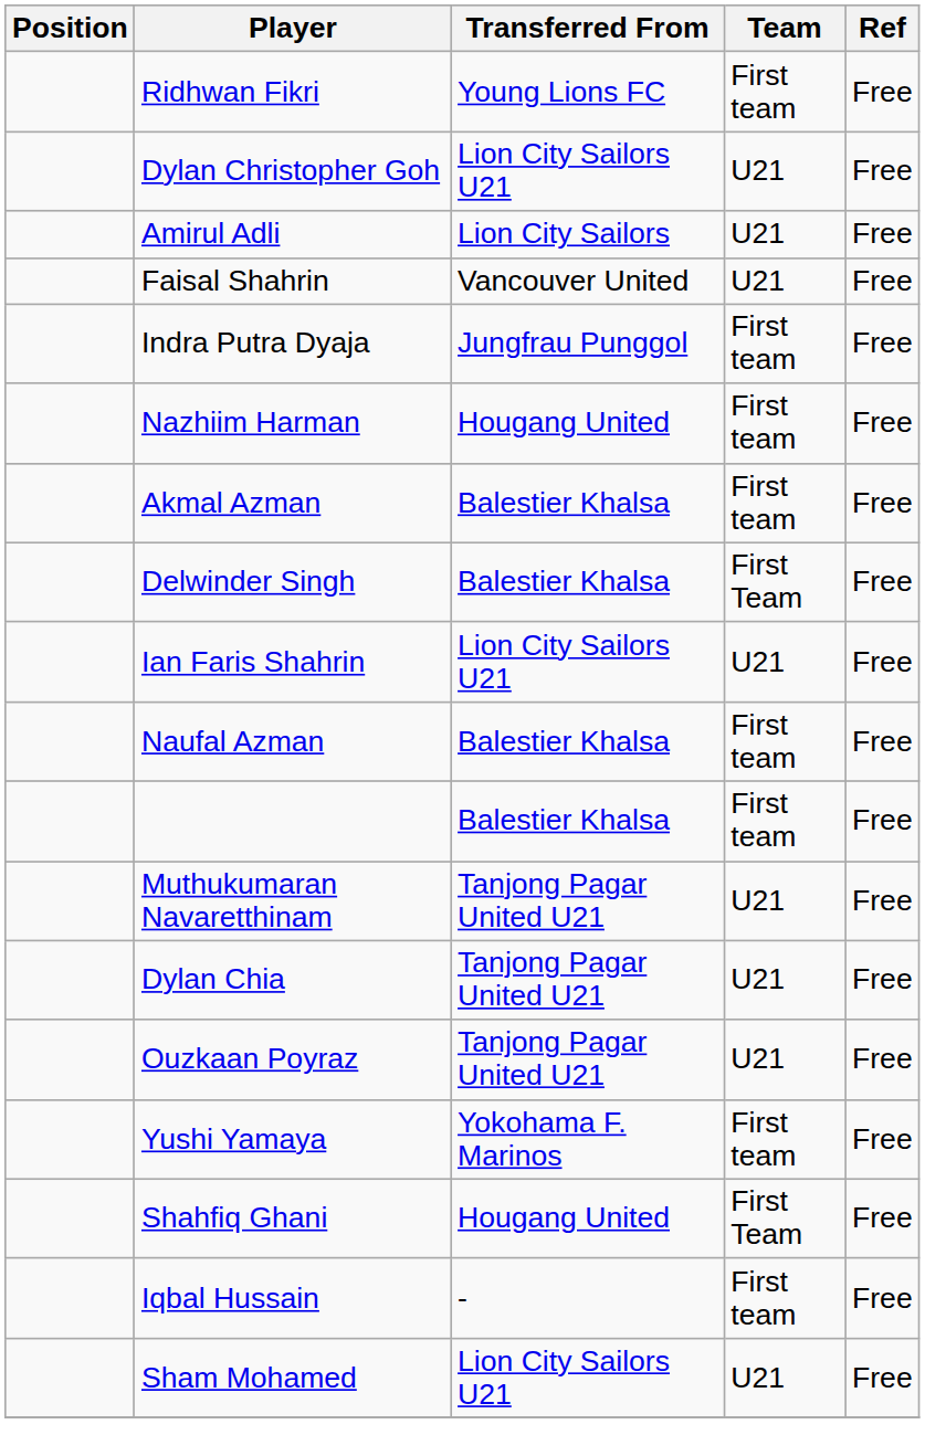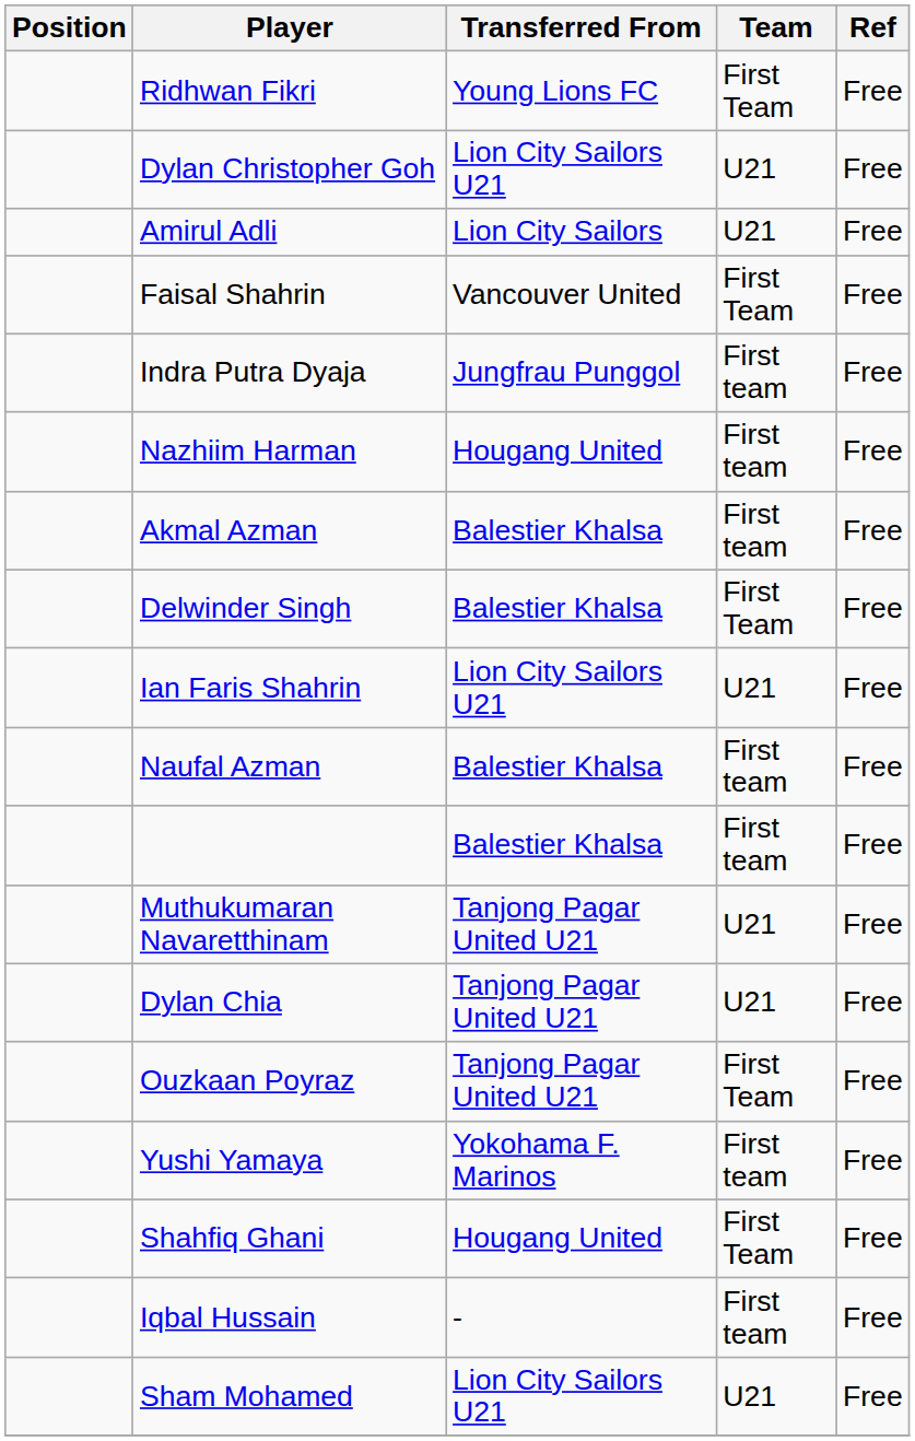Ridhwan Fikri | Team: First team -> First Team
Faisal Shahrin | Team: U21 -> First Team
Ouzkaan Poyraz | Team: U21 -> First Team
